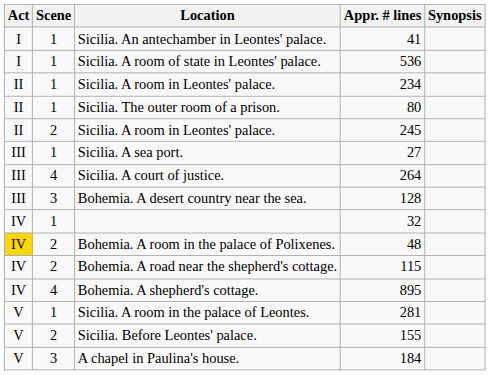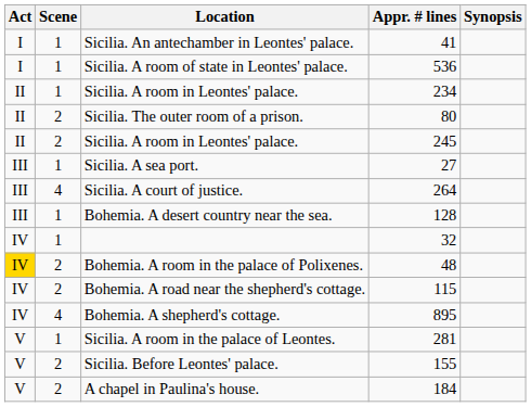Sicilia. The outer room of a prison. | Scene: 1 -> 2
Bohemia. A desert country near the sea. | Scene: 3 -> 1
A chapel in Paulina's house. | Scene: 3 -> 2
